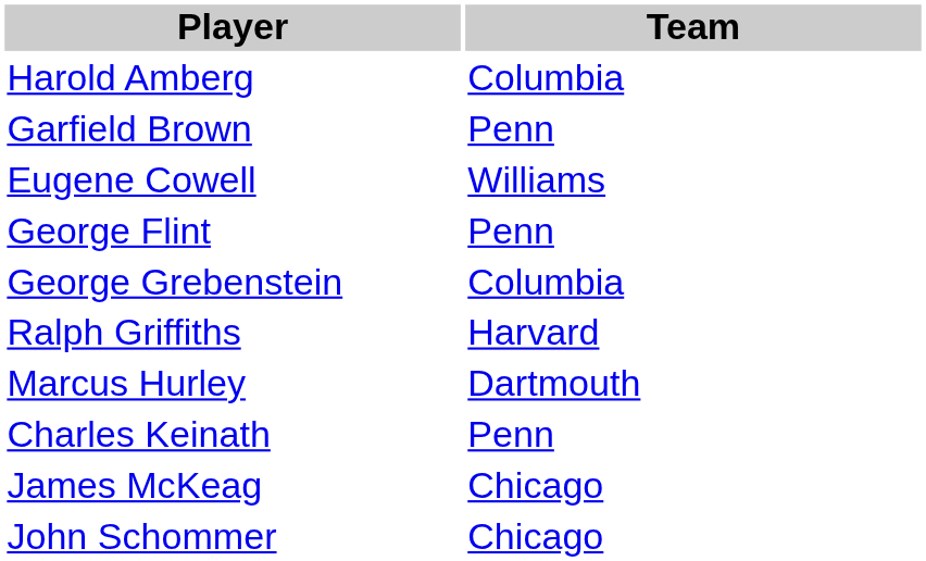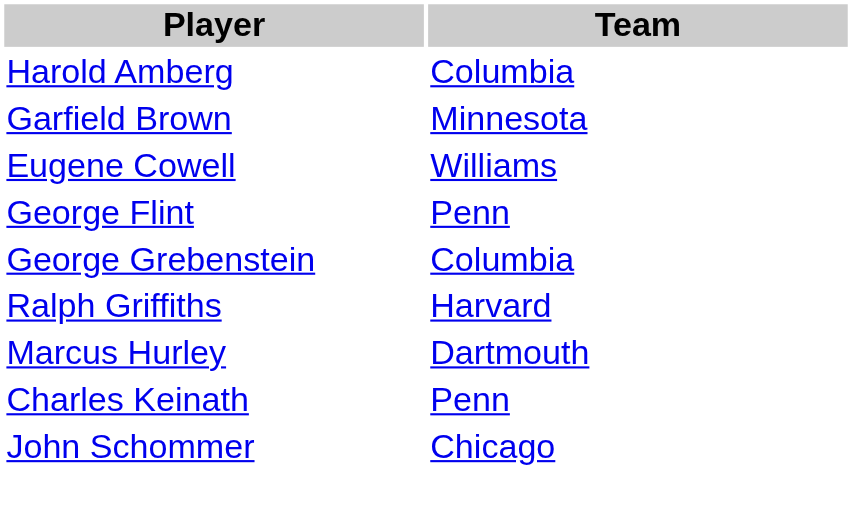Garfield Brown | Team: Penn -> Minnesota
- row: James McKeag | Chicago
